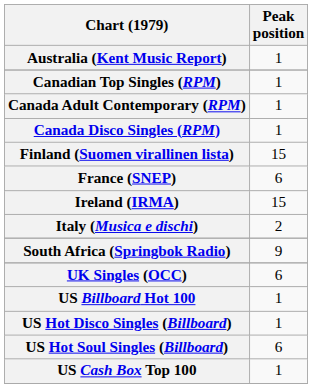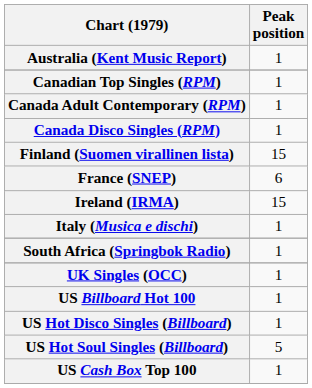Italy (Musica e dischi) | Peak position: 2 -> 1
South Africa (Springbok Radio) | Peak position: 9 -> 1
UK Singles (OCC) | Peak position: 6 -> 1
US Hot Soul Singles (Billboard) | Peak position: 6 -> 5
